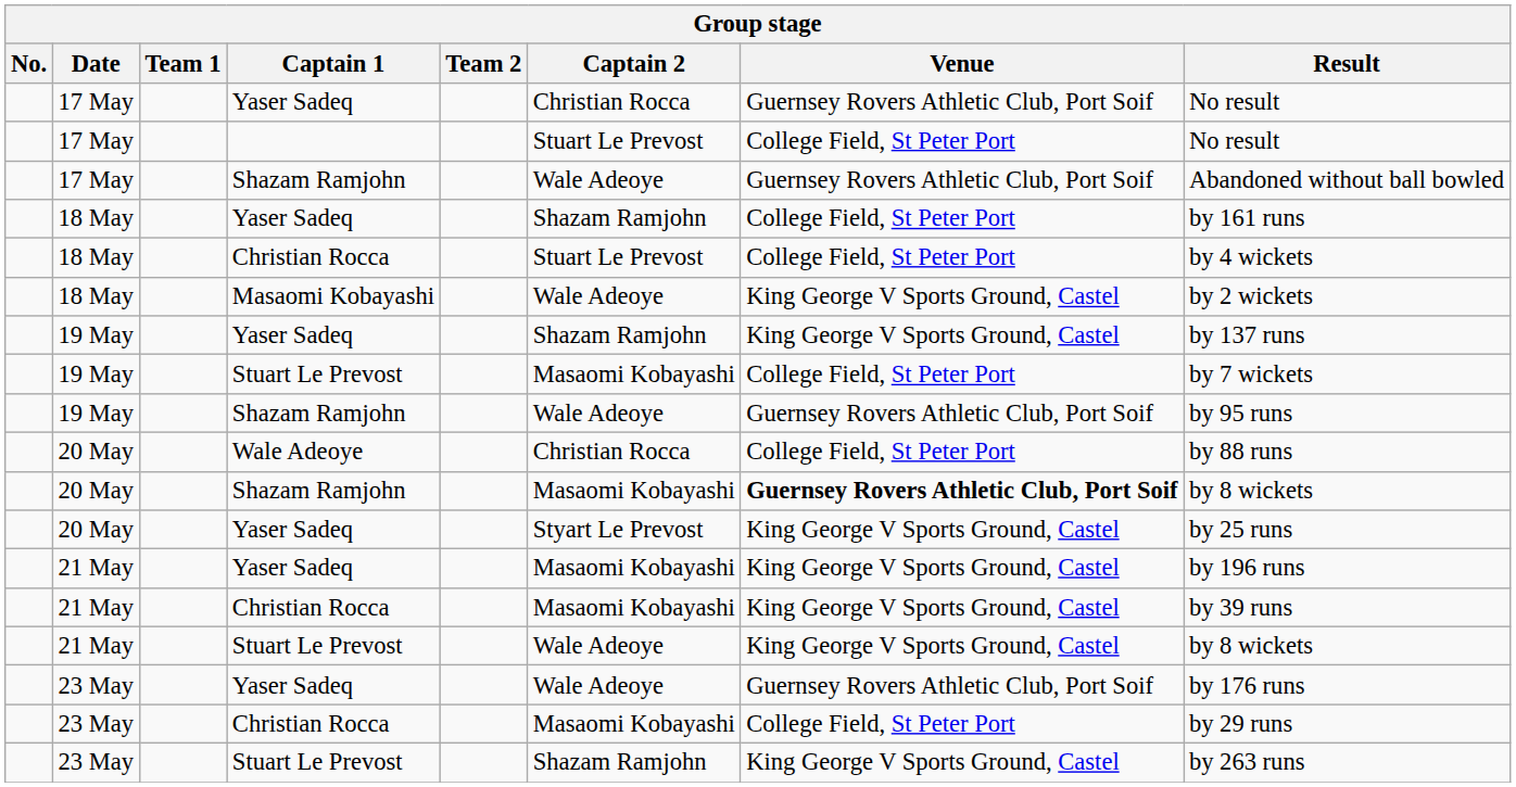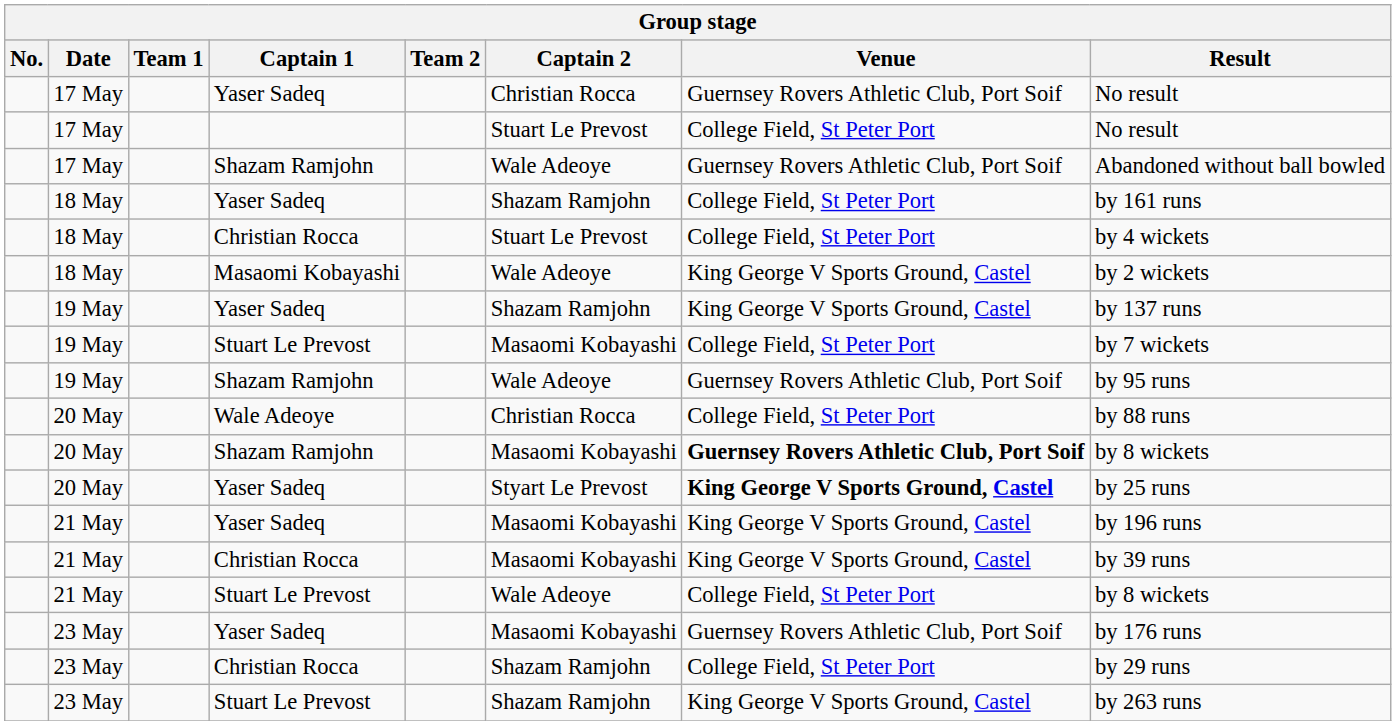20 May / Yaser Sadeq | Venue: normal -> bold
21 May / Stuart Le Prevost | Venue: King George V Sports Ground, Castel -> College Field, St Peter Port
23 May / Yaser Sadeq | Captain 2: Wale Adeoye -> Masaomi Kobayashi
23 May / Christian Rocca | Captain 2: Masaomi Kobayashi -> Shazam Ramjohn
